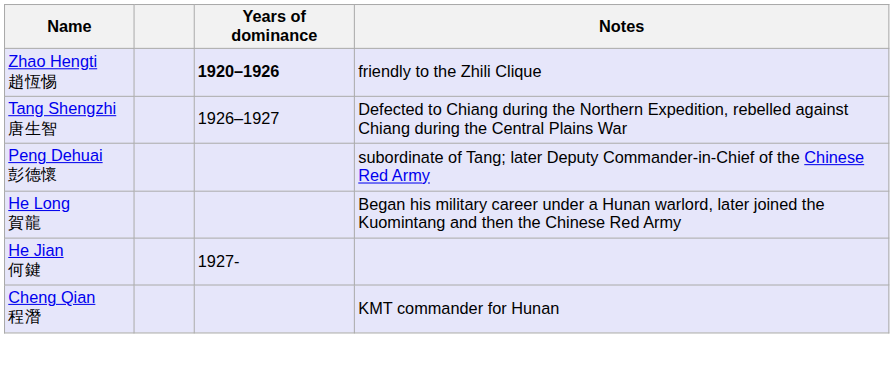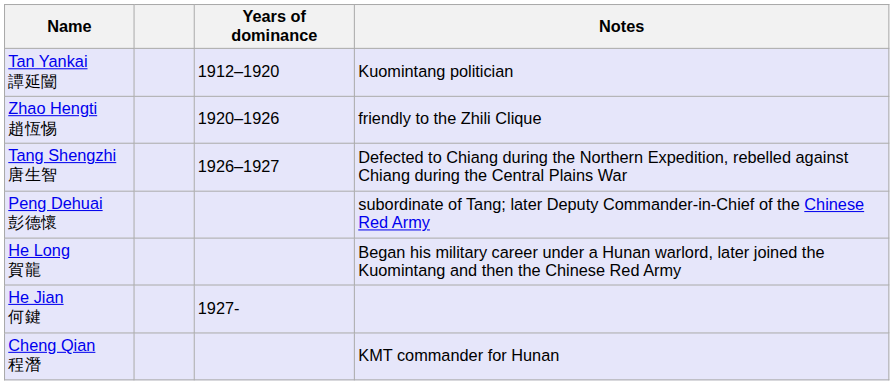+ row: Tan Yankai 譚延闓 | 1912–1920 | Kuomintang politician
Zhao Hengti 趙恆惕 | Years of dominance: bold -> normal
